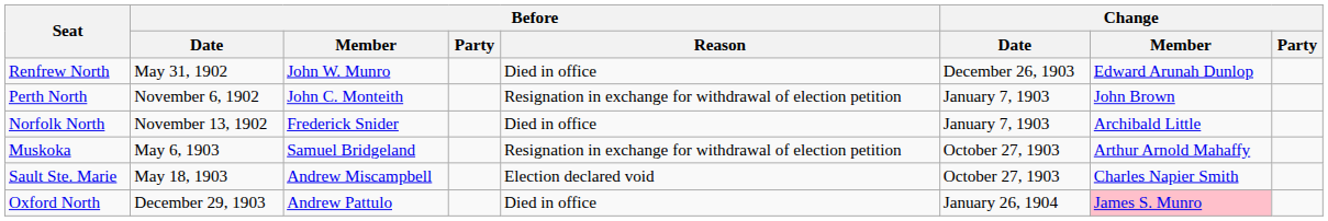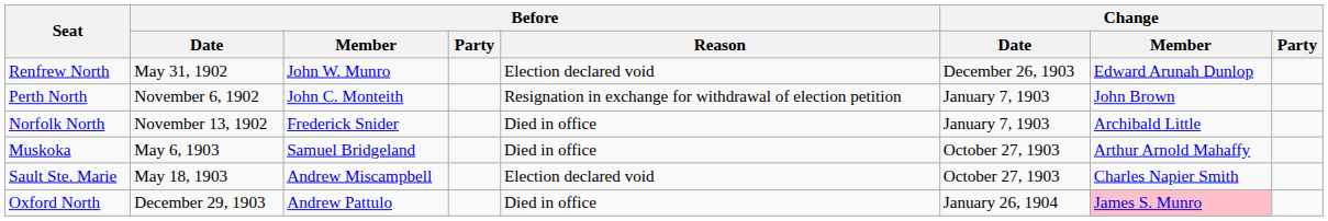Renfrew North | Before / Reason: Died in office -> Election declared void
Muskoka | Before / Reason: Resignation in exchange for withdrawal of election petition -> Died in office
